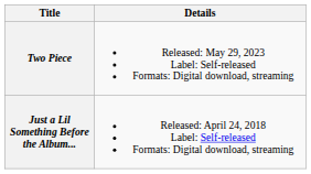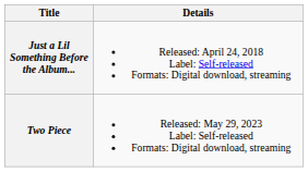rows swapped: Just a Lil Something Before the Album... <-> Two Piece
